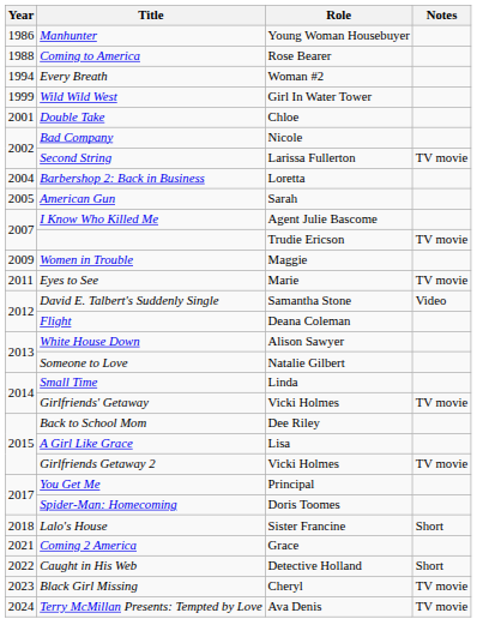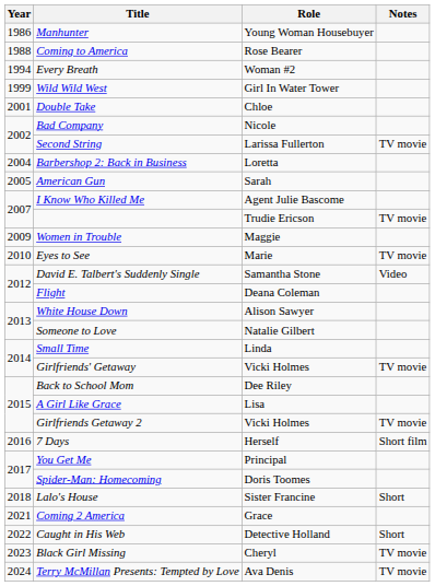Eyes to See | Year: 2011 -> 2010
+ row: 2016 | 7 Days | Herself | Short film
